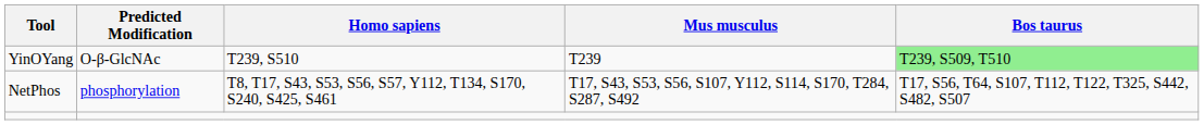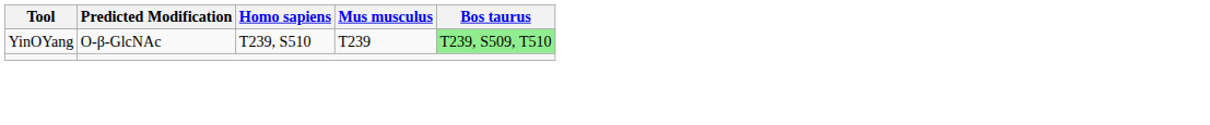- row: NetPhos | phosphorylation | T8, T17, S43, S53, S56, S57, Y112, T134, S170, S240, S425, S461 | T17, S43, S53, S56, S107, Y112, S114, S170, T284, S287, S492 | T17, S56, T64, S107, T112, T122, T325, S442, S482, S507
